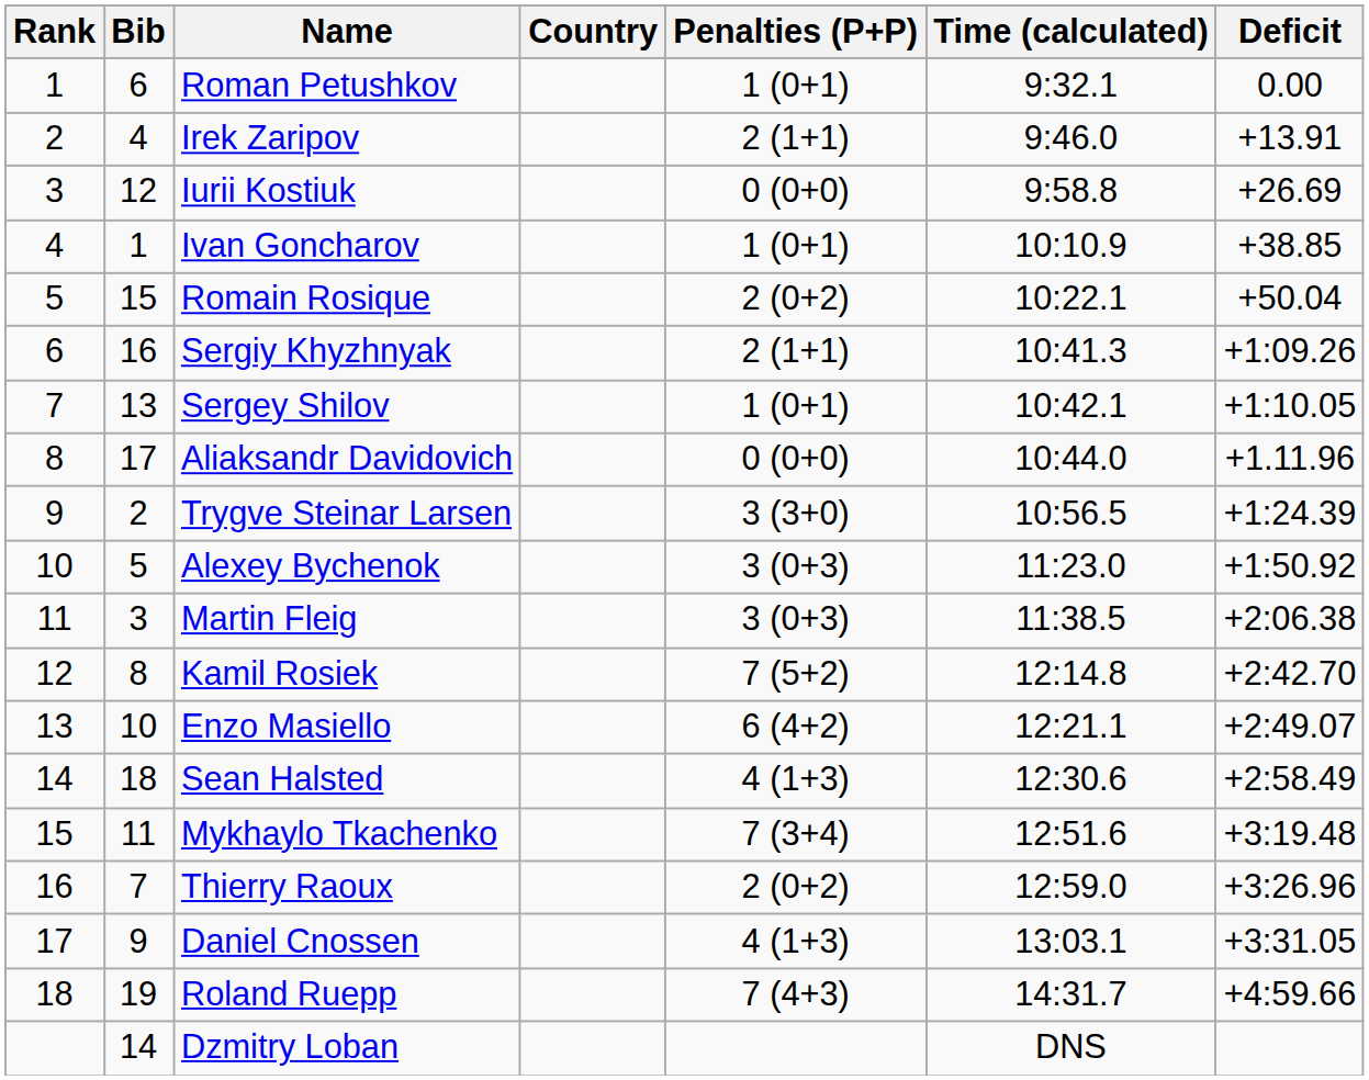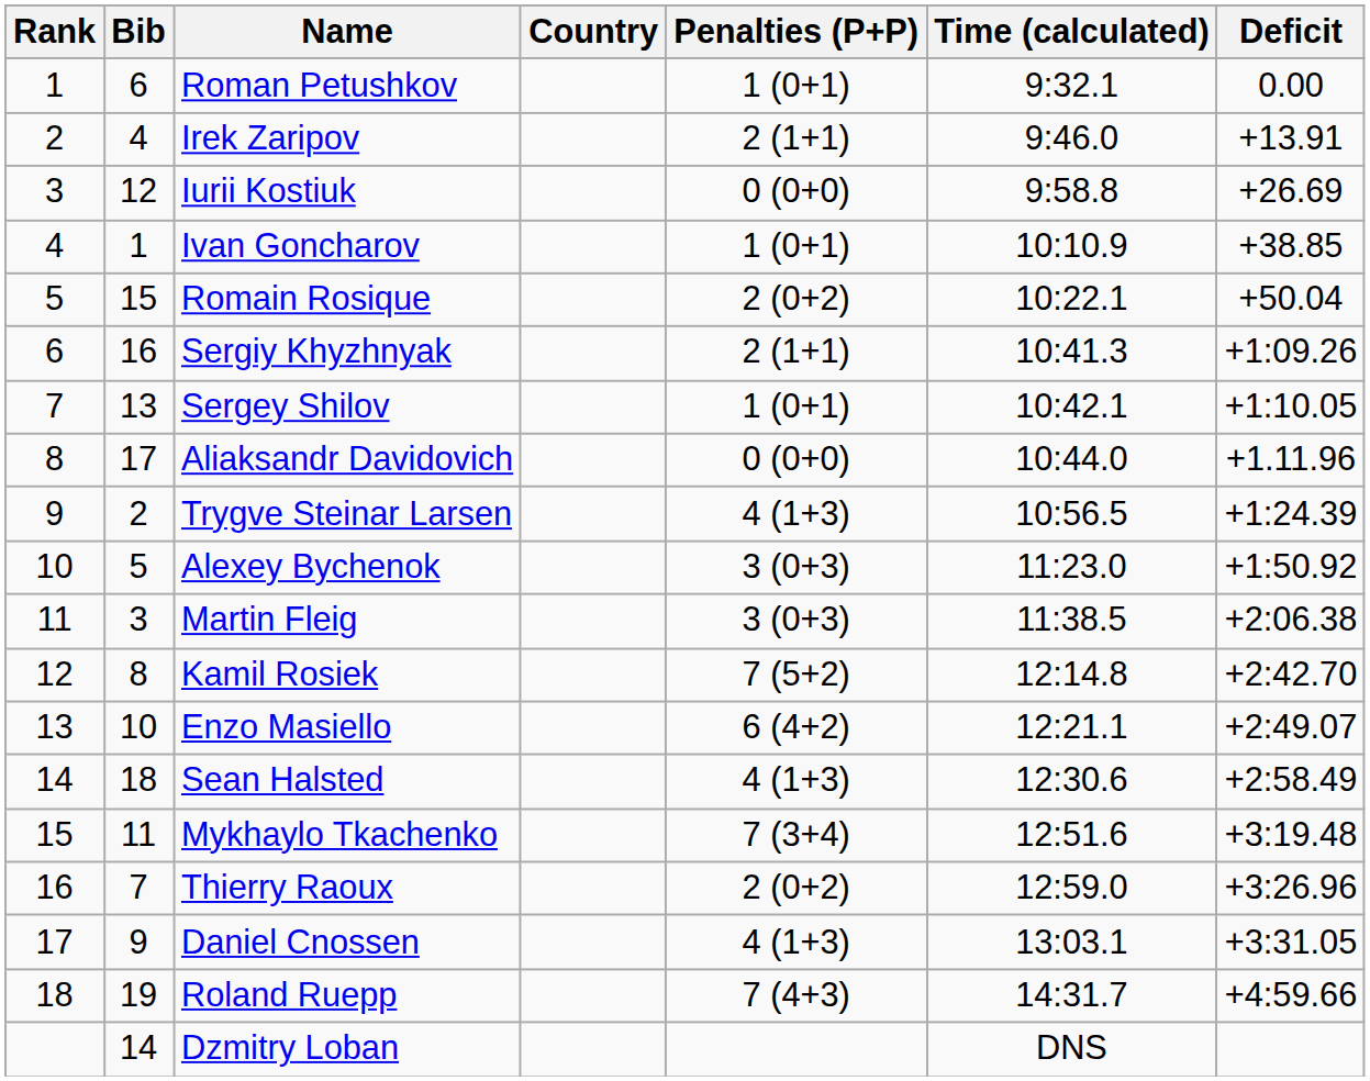Trygve Steinar Larsen | Penalties (P+P): 3 (3+0) -> 4 (1+3)
